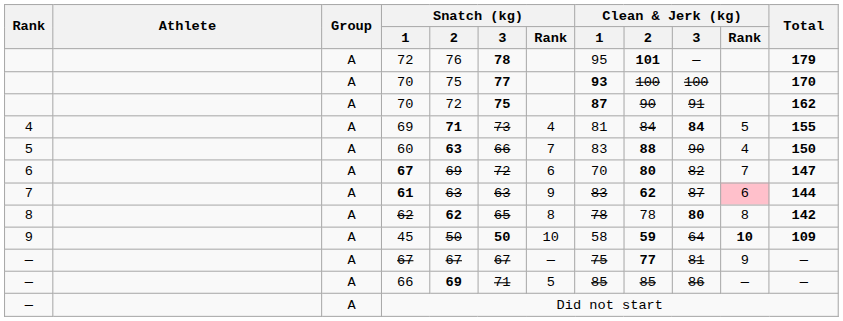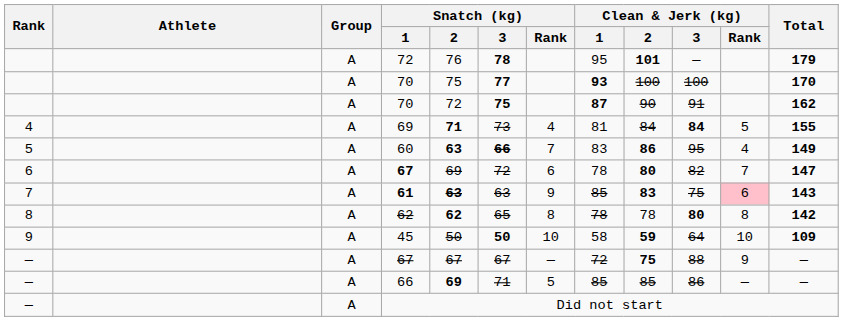60 | Snatch (kg) / 3: normal -> bold
60 | Clean & Jerk (kg) / 2: 88 -> 86
60 | Clean & Jerk (kg) / 3: 90 -> 95
60 | Total: 150 -> 149
6 / 67 | Clean & Jerk (kg) / 1: 70 -> 78
61 | Snatch (kg) / 2: normal -> bold
61 | Clean & Jerk (kg) / 1: 83 -> 85
61 | Clean & Jerk (kg) / 2: 62 -> 83
61 | Clean & Jerk (kg) / 3: 87 -> 75
61 | Total: 144 -> 143
45 | Clean & Jerk (kg) / Rank: bold -> normal
— / 67 | Clean & Jerk (kg) / 1: 75 -> 72
— / 67 | Clean & Jerk (kg) / 2: 77 -> 75
— / 67 | Clean & Jerk (kg) / 3: 81 -> 88
